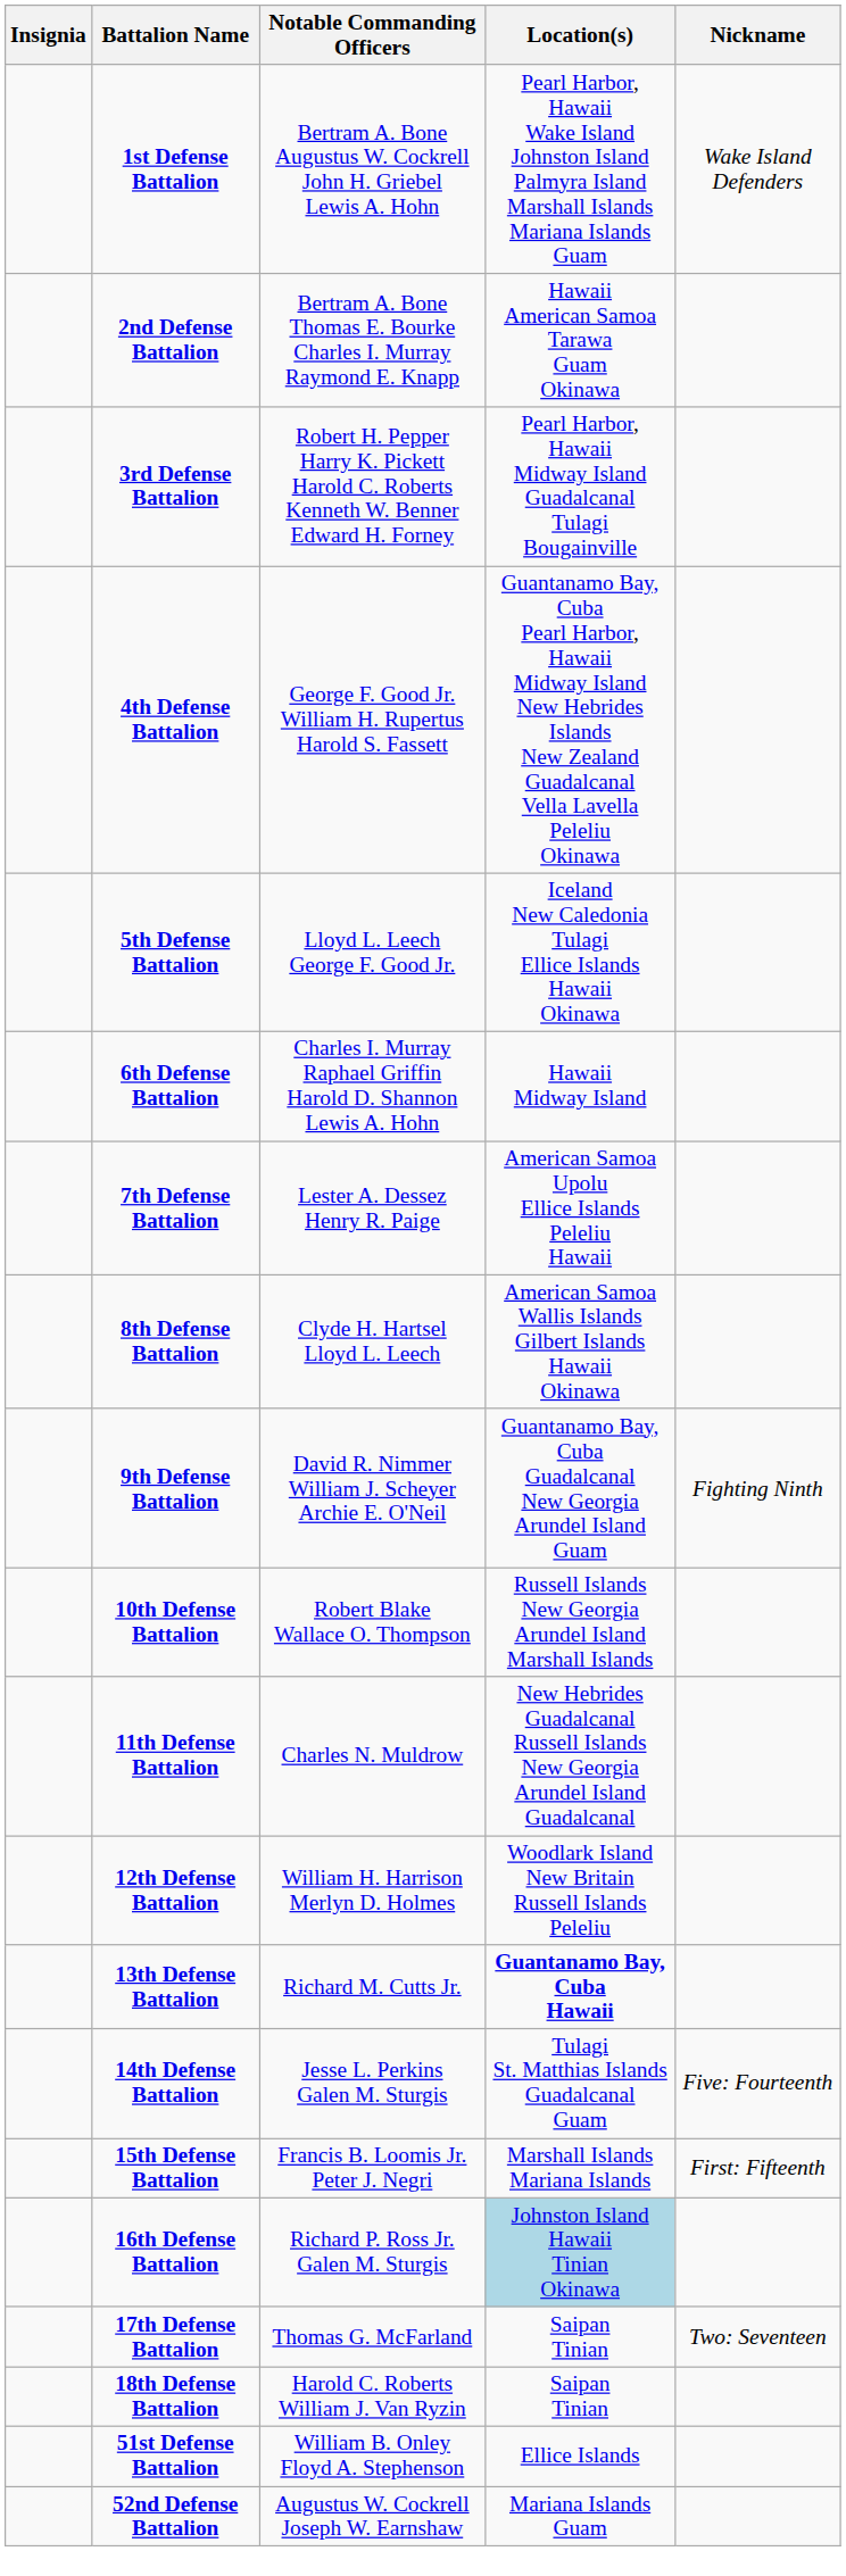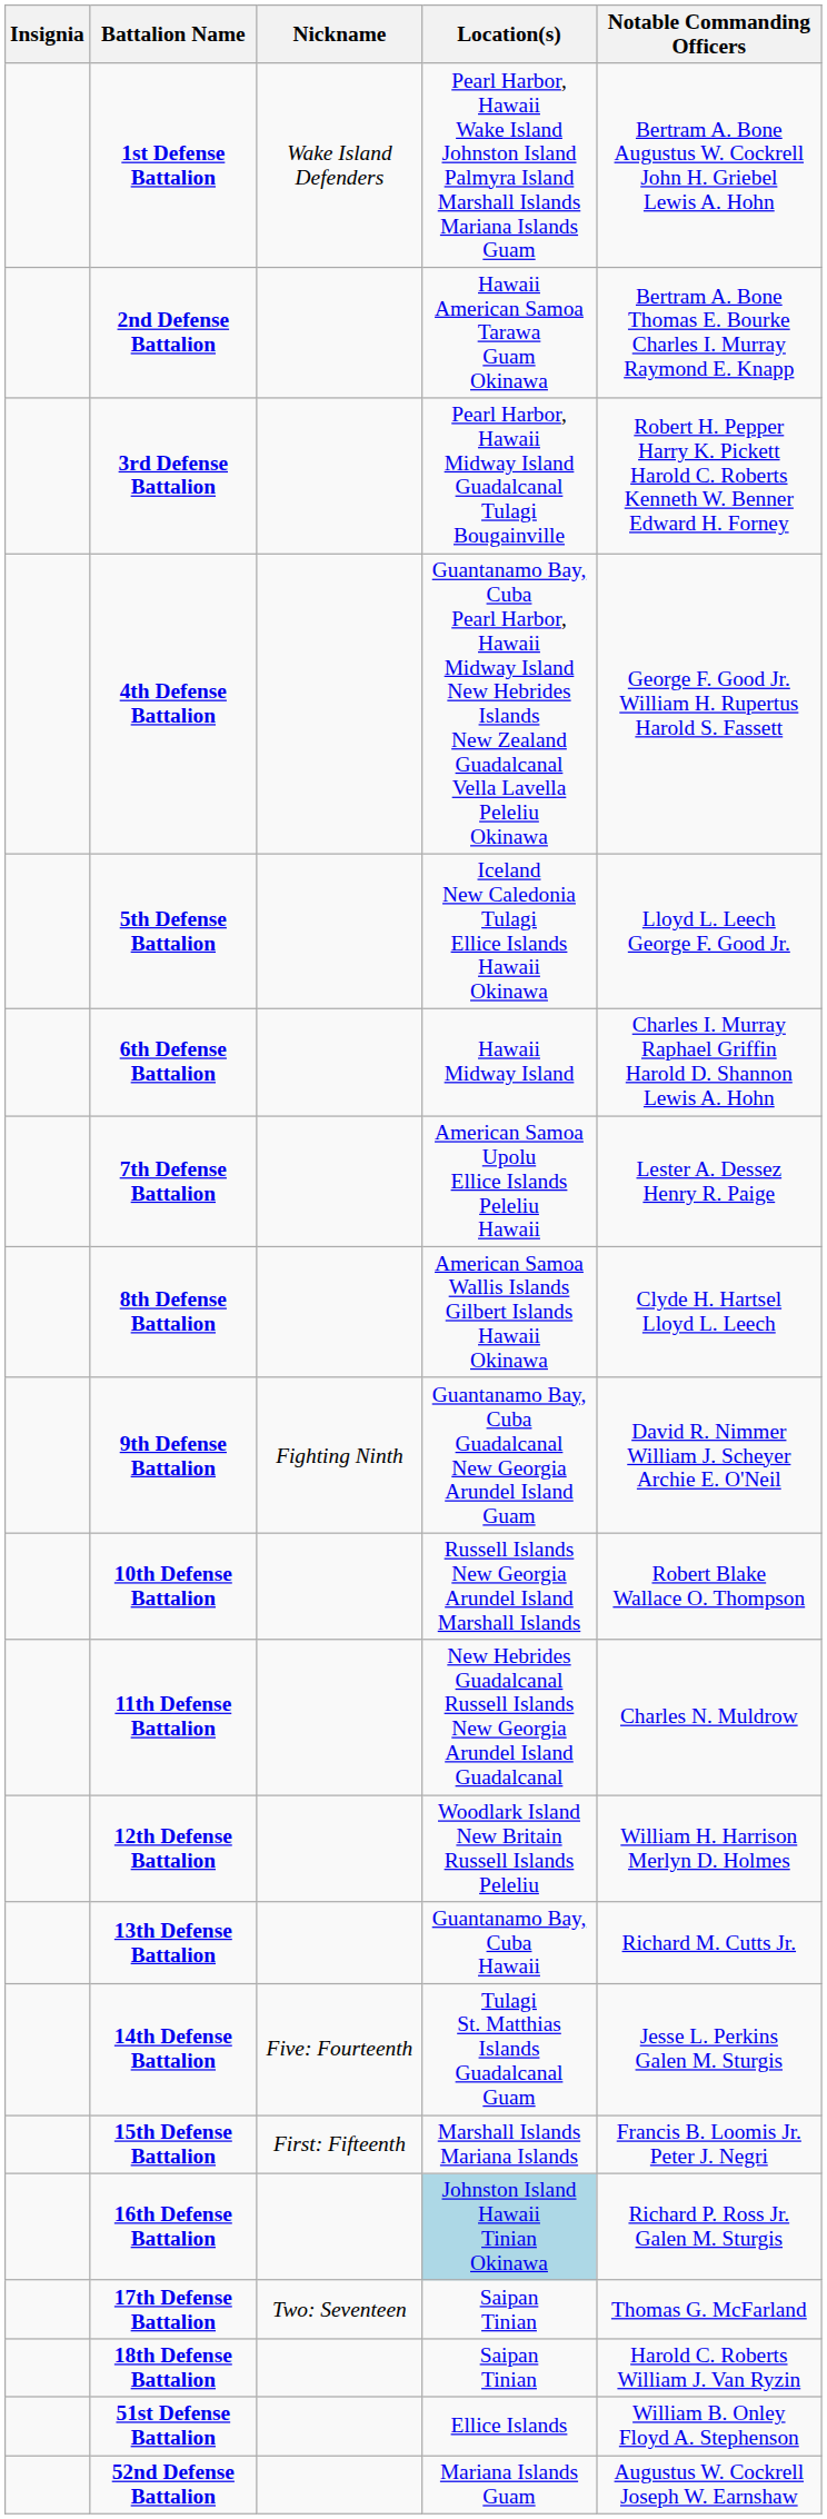columns swapped: Nickname <-> Notable Commanding Officers
13th Defense Battalion | Location(s): bold -> normal
